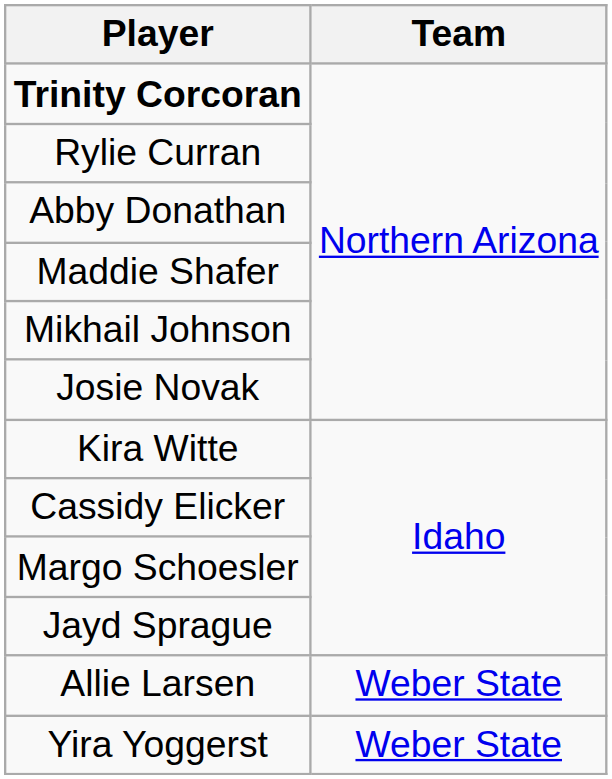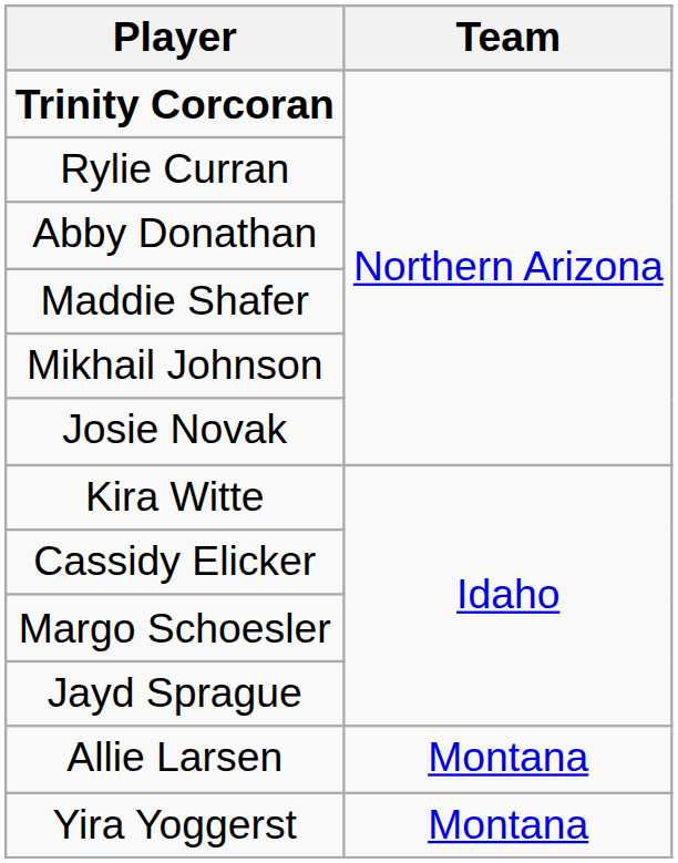Allie Larsen | Team: Weber State -> Montana
Yira Yoggerst | Team: Weber State -> Montana
